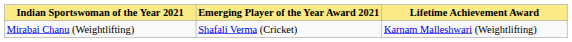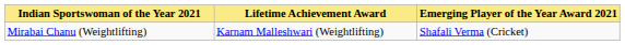columns swapped: Lifetime Achievement Award <-> Emerging Player of the Year Award 2021
